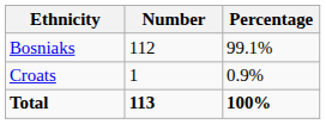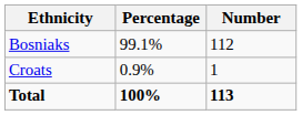columns swapped: Number <-> Percentage
